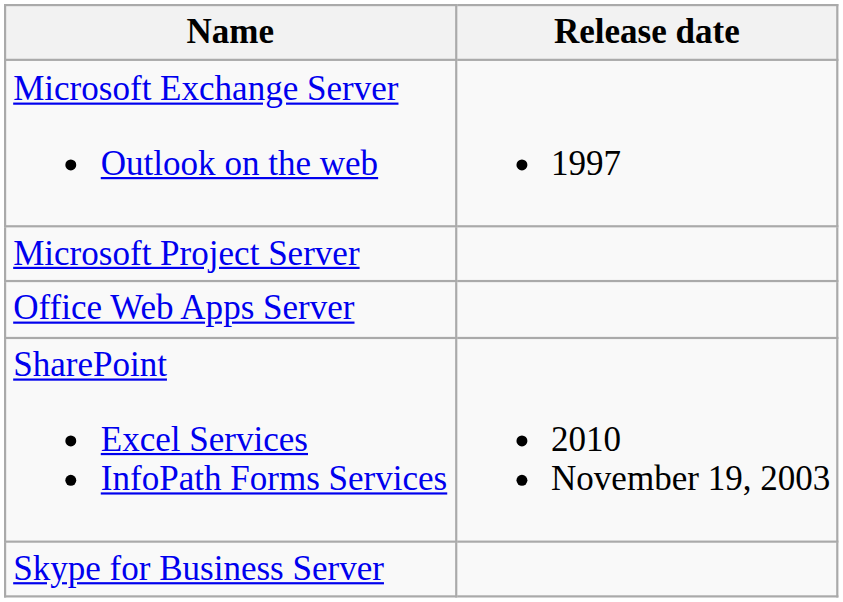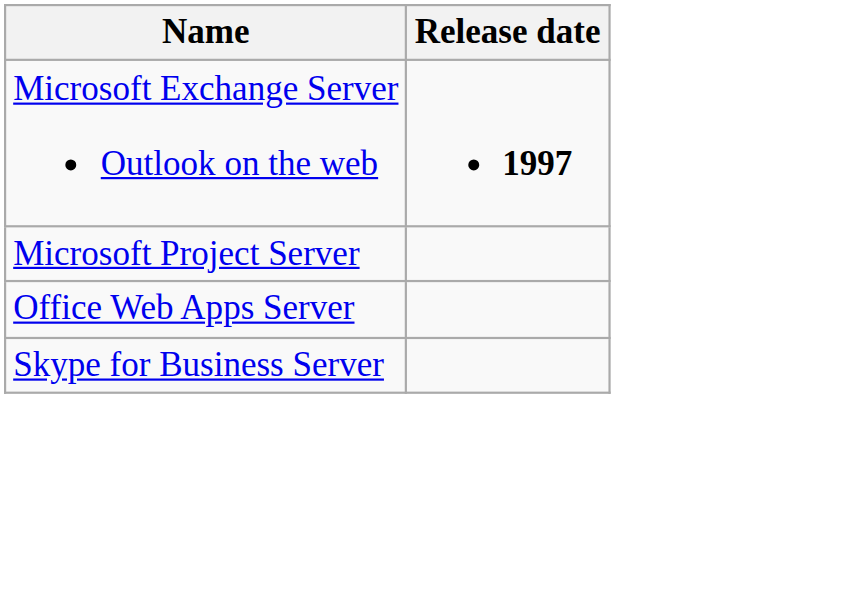Microsoft Exchange Server Outlook on the web | Release date: normal -> bold
- row: SharePoint Excel Services InfoPath Forms Services | 2010 November 19, 2003
